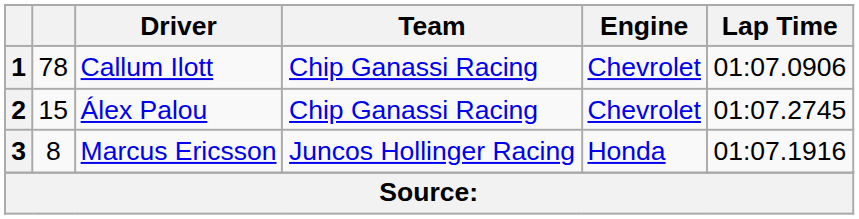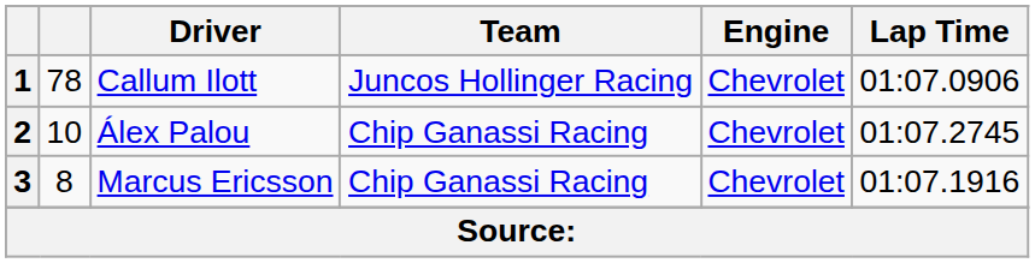1 | Team: Chip Ganassi Racing -> Juncos Hollinger Racing
2 | column 2: 15 -> 10
3 | Team: Juncos Hollinger Racing -> Chip Ganassi Racing
3 | Engine: Honda -> Chevrolet
